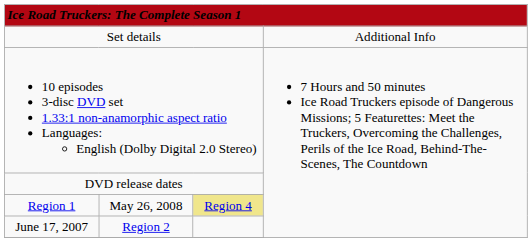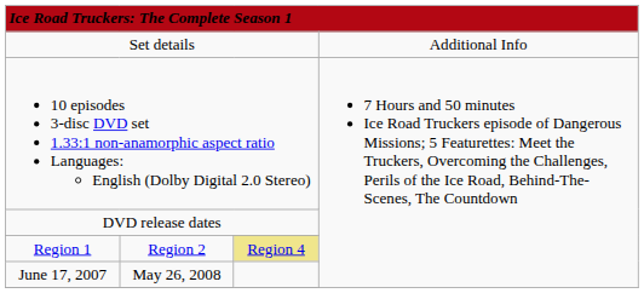Region 1 | column 2: May 26, 2008 -> Region 2
June 17, 2007 | column 2: Region 2 -> May 26, 2008
